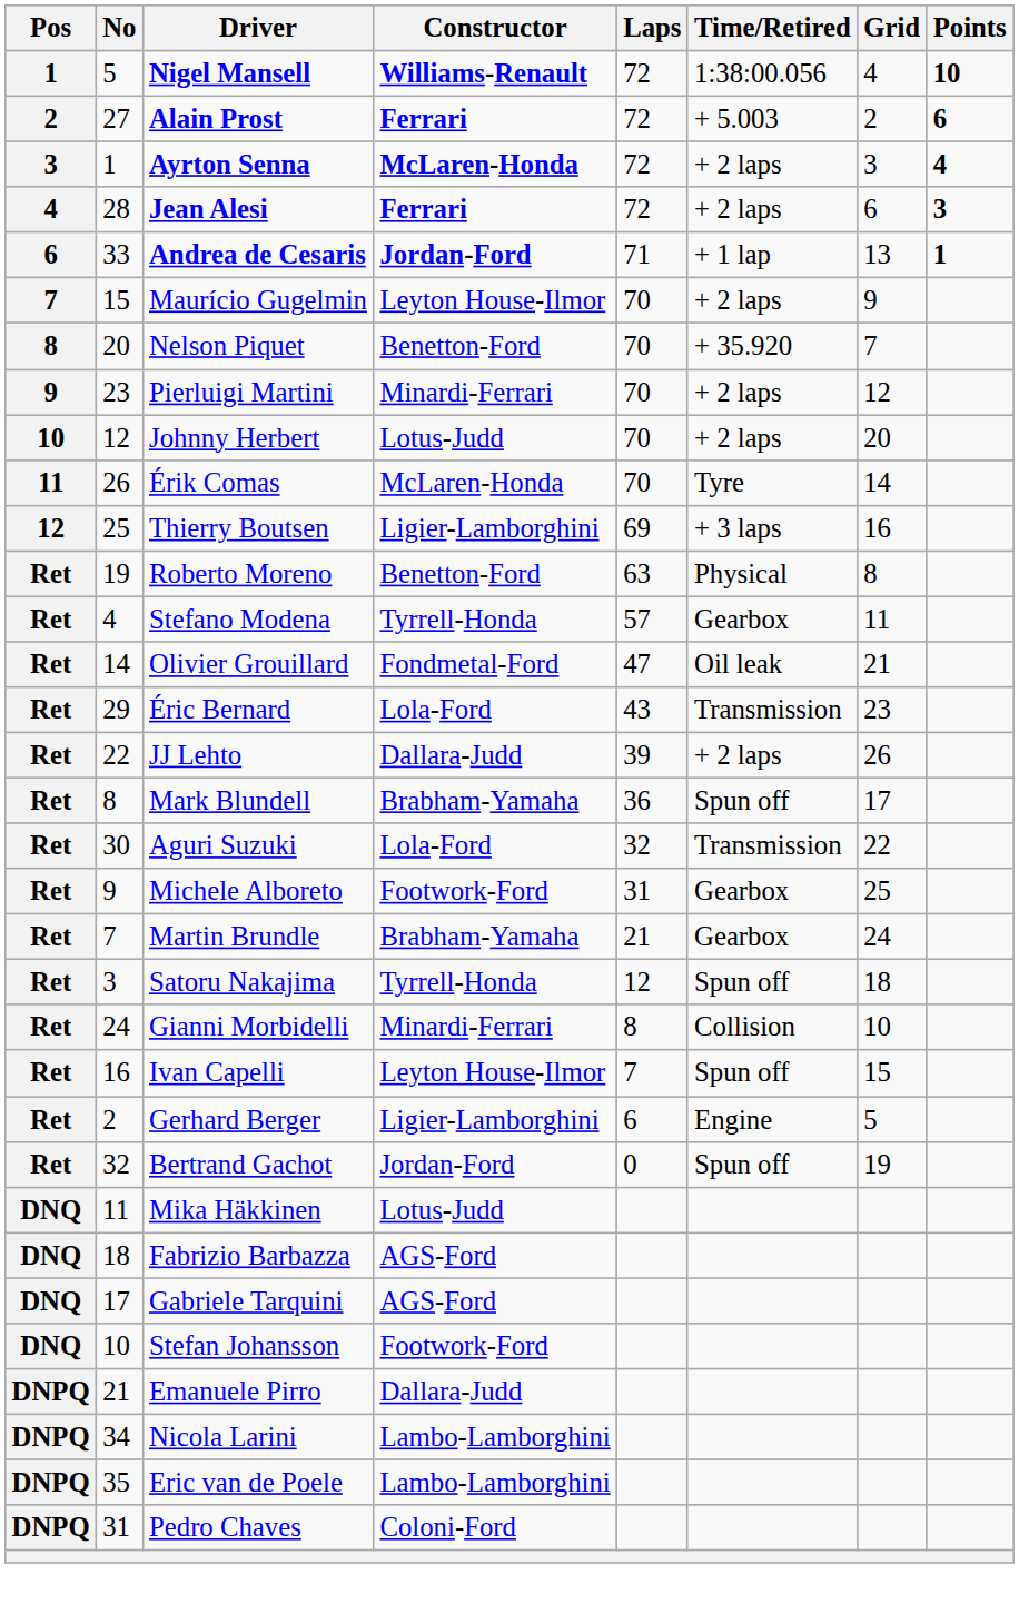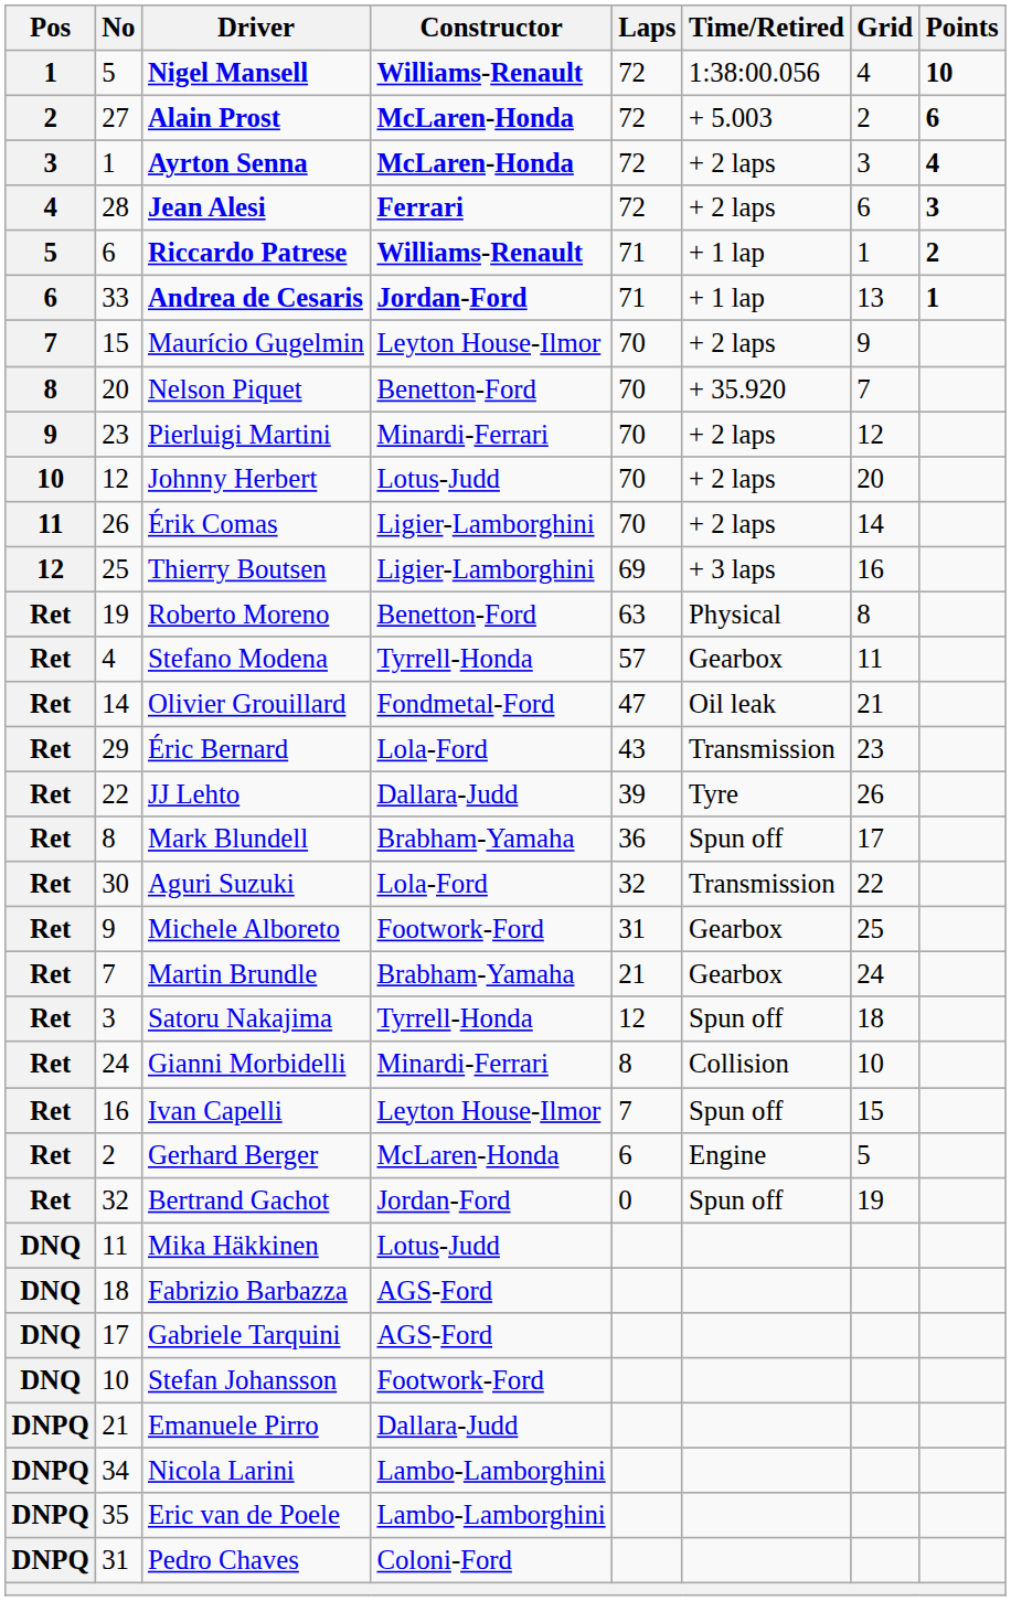Alain Prost | Constructor: Ferrari -> McLaren-Honda
+ row: 5 | 6 | Riccardo Patrese | Williams-Renault | 71 | + 1 lap | 1 | 2
Érik Comas | Constructor: McLaren-Honda -> Ligier-Lamborghini
Érik Comas | Time/Retired: Tyre -> + 2 laps
JJ Lehto | Time/Retired: + 2 laps -> Tyre
Gerhard Berger | Constructor: Ligier-Lamborghini -> McLaren-Honda
